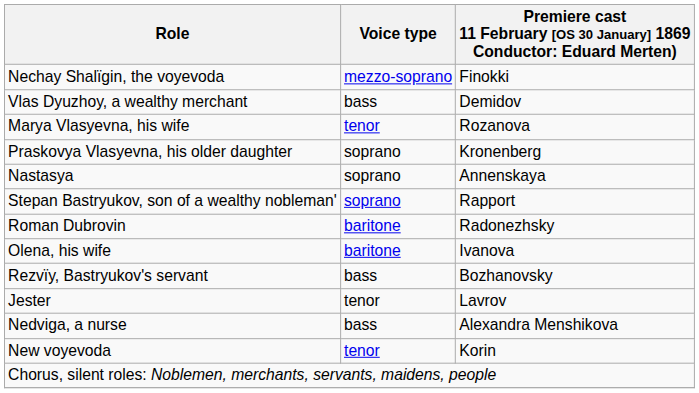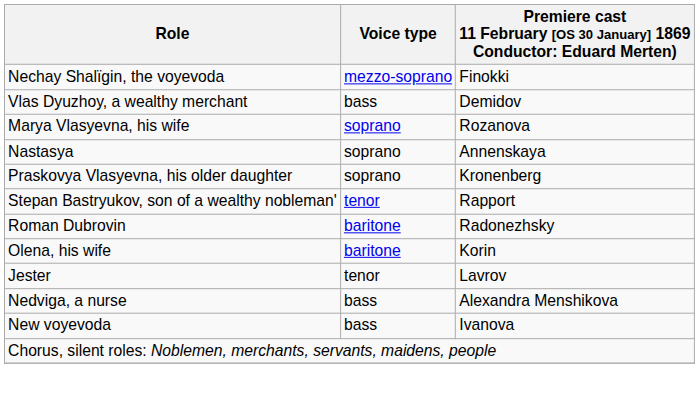Marya Vlasyevna, his wife | Voice type: tenor -> soprano
rows swapped: Praskovya Vlasyevna, his older daughter <-> Nastasya
Stepan Bastryukov, son of a wealthy nobleman' | Voice type: soprano -> tenor
Olena, his wife | column 3: Ivanova -> Korin
- row: Rezvïy, Bastryukov's servant | bass | Bozhanovsky
New voyevoda | Voice type: tenor -> bass
New voyevoda | column 3: Korin -> Ivanova
